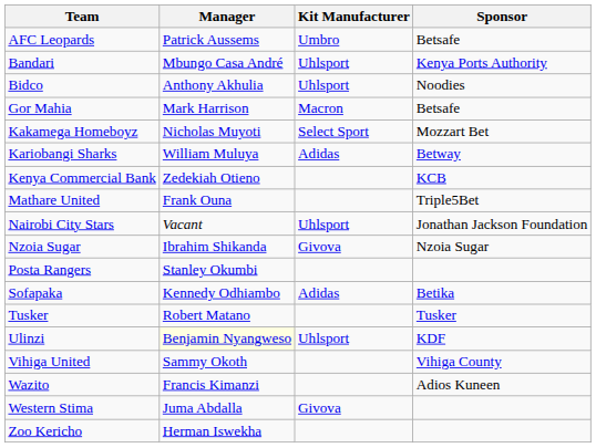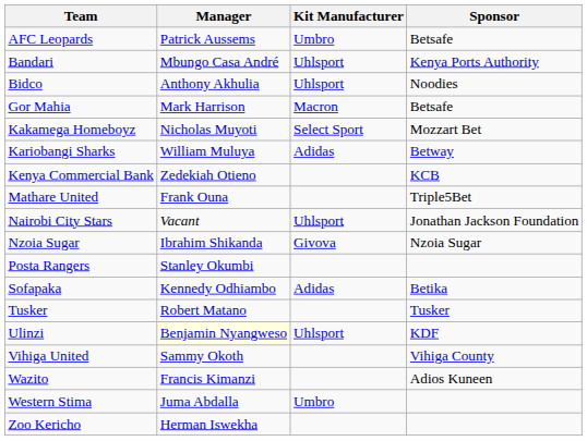Western Stima | Kit Manufacturer: Givova -> Umbro
